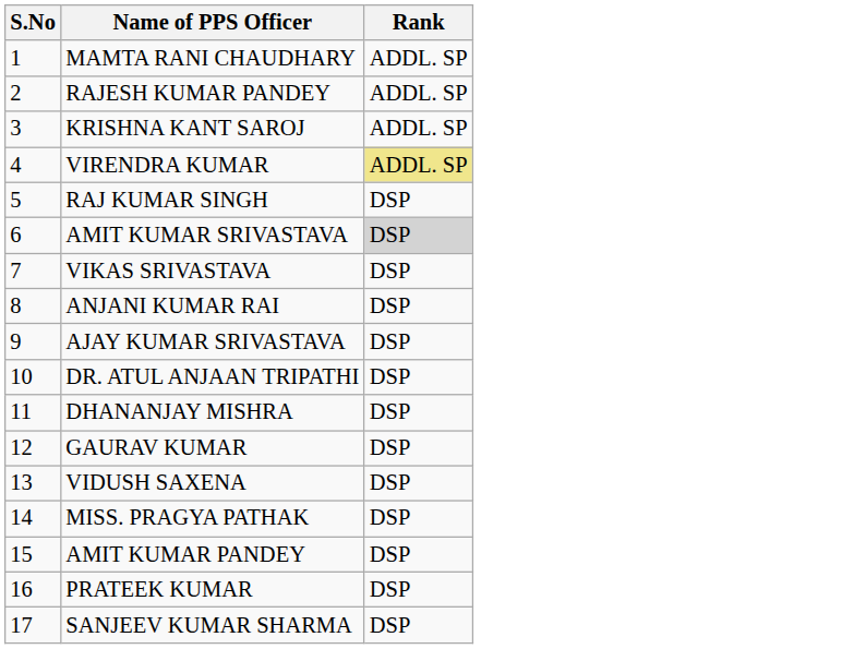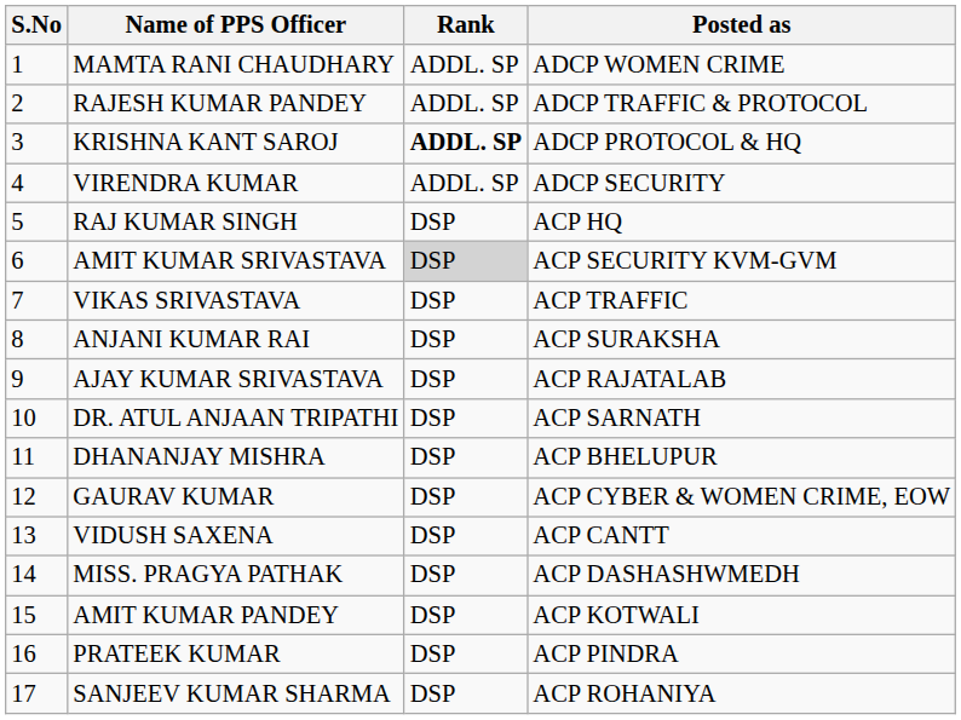+ column: Posted as | ADCP WOMEN CRIME | ADCP TRAFFIC & PROTOCOL | ADCP PROTOCOL & HQ | ADCP SECURITY | ACP HQ | ACP SECURITY KVM-GVM | ACP TRAFFIC | ACP SURAKSHA | ACP RAJATALAB | ACP SARNATH | ACP BHELUPUR | ACP CYBER & WOMEN CRIME, EOW | ACP CANTT | ACP DASHASHWMEDH | ACP KOTWALI | ACP PINDRA | ACP ROHANIYA
KRISHNA KANT SAROJ | Rank: normal -> bold
VIRENDRA KUMAR | Rank: khaki background -> no background
